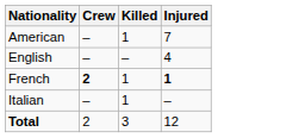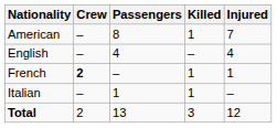+ column: Passengers | 8 | 4 | – | 1 | 13
French | Injured: bold -> normal
